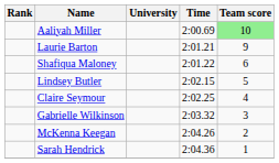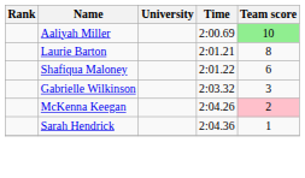Laurie Barton | Team score: 9 -> 8
- row: Lindsey Butler | 2:02.15 | 5
- row: Claire Seymour | 2:02.25 | 4
McKenna Keegan | Team score: no background -> pink background
